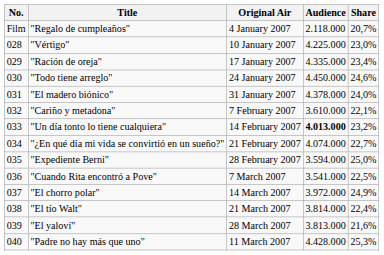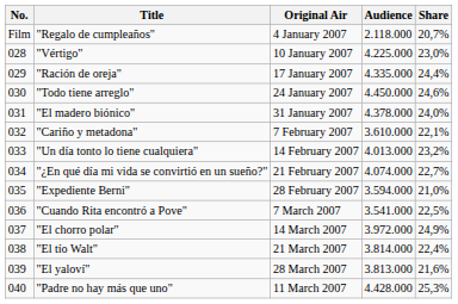"Ración de oreja" | Share: 23,4% -> 24,4%
"Un día tonto lo tiene cualquiera" | Audience: bold -> normal
"Expediente Berni" | Share: 25,0% -> 21,0%
